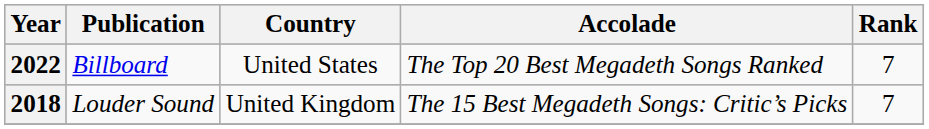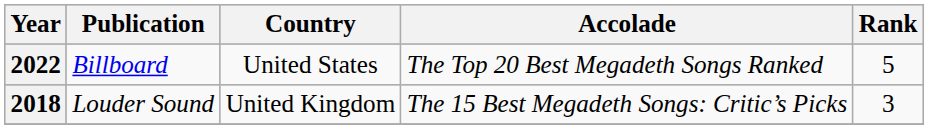2022 | Rank: 7 -> 5
2018 | Rank: 7 -> 3
